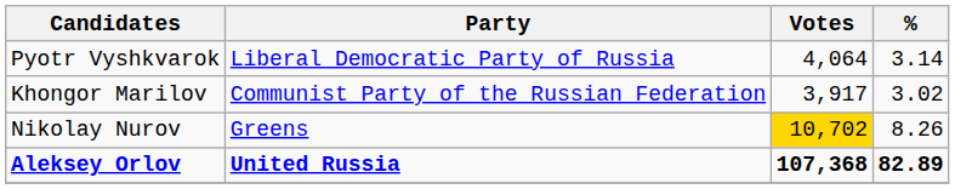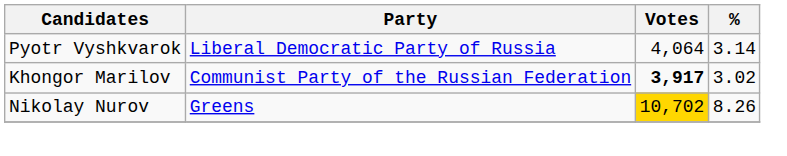Khongor Marilov | Votes: normal -> bold
- row: Aleksey Orlov | United Russia | 107,368 | 82.89
